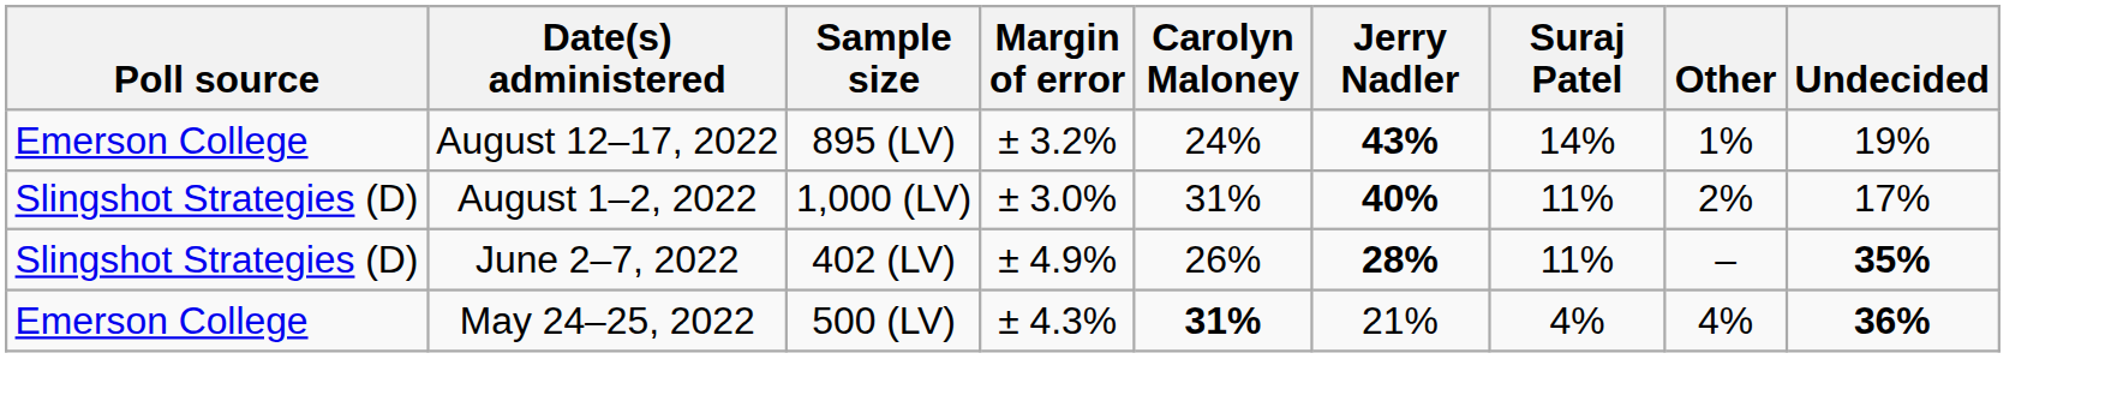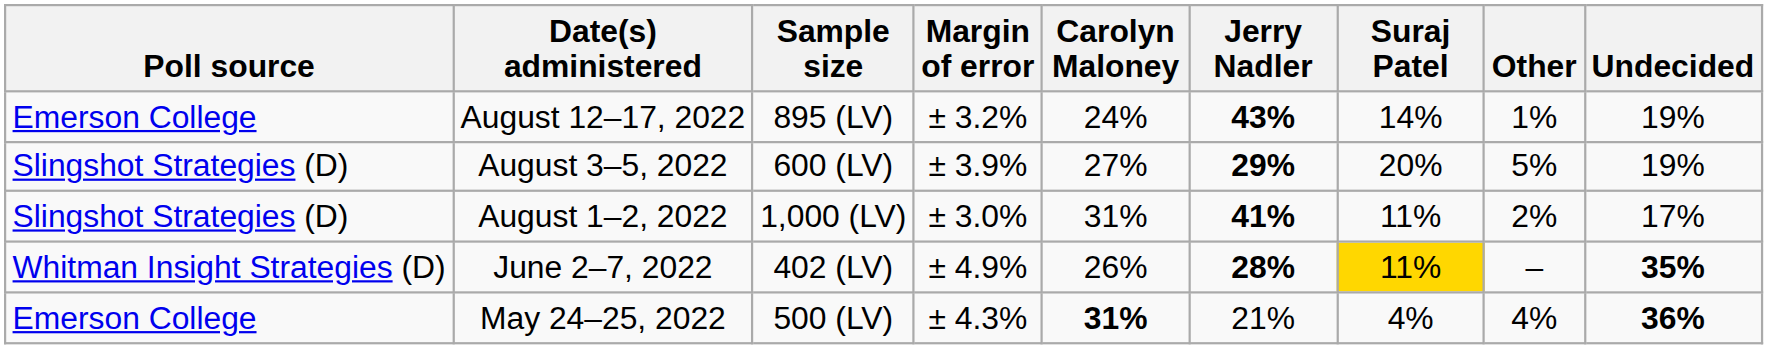+ row: Slingshot Strategies (D) | August 3–5, 2022 | 600 (LV) | ± 3.9% | 27% | 29% | 20% | 5% | 19%
August 1–2, 2022 | Jerry Nadler: 40% -> 41%
June 2–7, 2022 | Poll source: Slingshot Strategies (D) -> Whitman Insight Strategies (D)
June 2–7, 2022 | Suraj Patel: no background -> gold background
